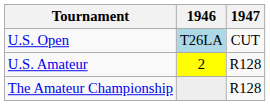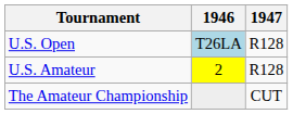U.S. Open | 1947: CUT -> R128
The Amateur Championship | 1947: R128 -> CUT
